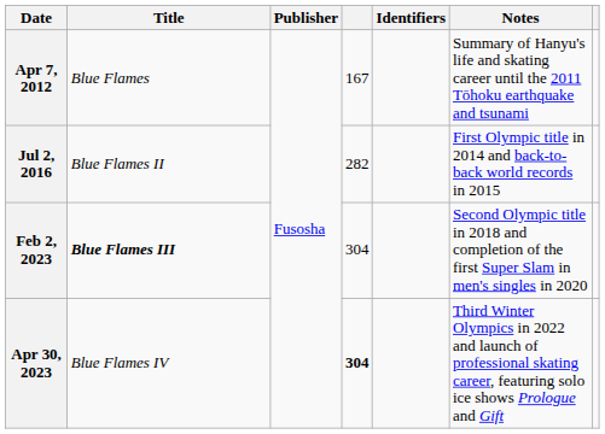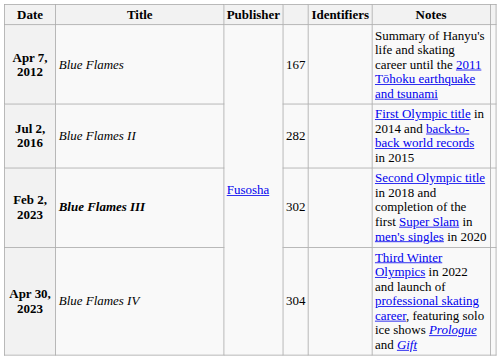Feb 2, 2023 | column 4: 304 -> 302
Apr 30, 2023 | column 4: bold -> normal
